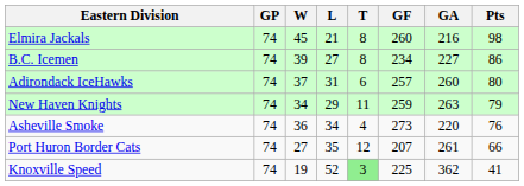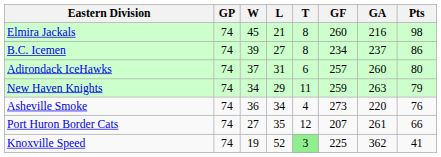B.C. Icemen | GA: 227 -> 237
